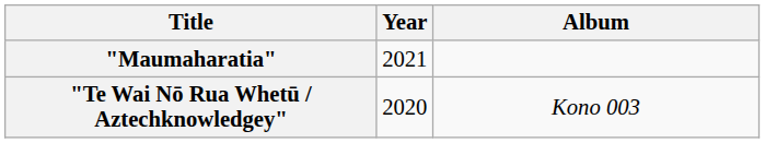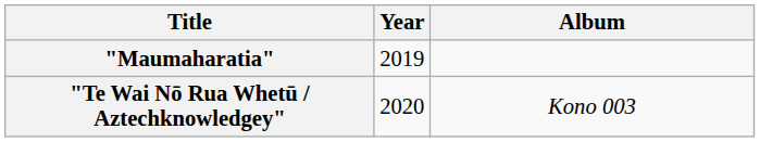"Maumaharatia" | Year: 2021 -> 2019
